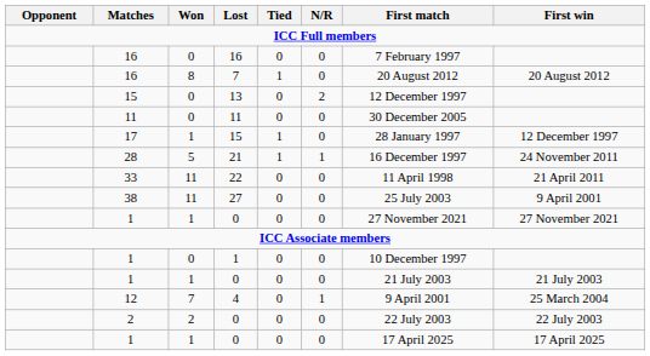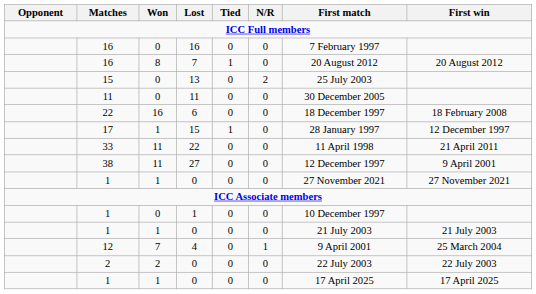13 | First match: 12 December 1997 -> 25 July 2003
+ row: 22 | 16 | 6 | 0 | 0 | 18 December 1997 | 18 February 2008
- row: 28 | 5 | 21 | 1 | 1 | 16 December 1997 | 24 November 2011
27 | First match: 25 July 2003 -> 12 December 1997
